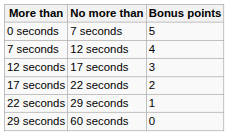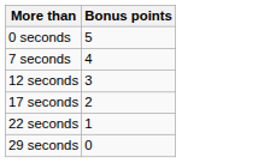- column: No more than | 7 seconds | 12 seconds | 17 seconds | 22 seconds | 29 seconds | 60 seconds
